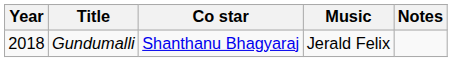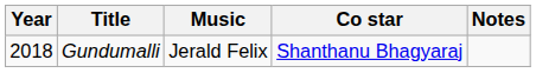columns swapped: Co star <-> Music
